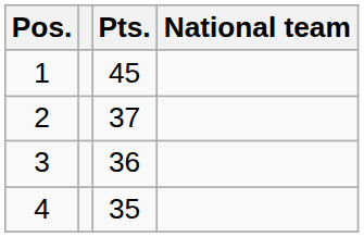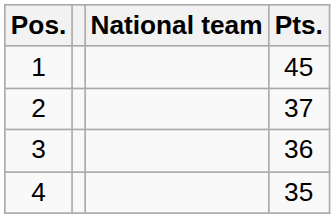columns swapped: National team <-> Pts.
